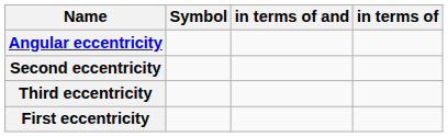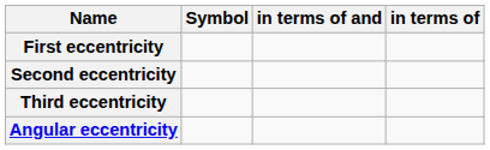rows swapped: First eccentricity <-> Angular eccentricity
